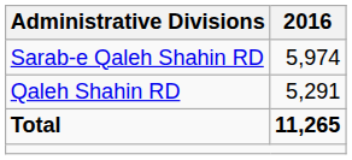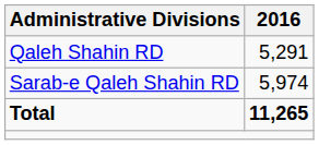rows swapped: Qaleh Shahin RD <-> Sarab-e Qaleh Shahin RD
